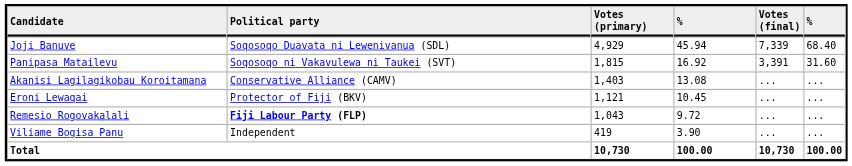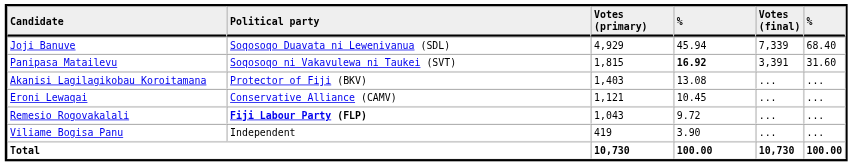Panipasa Matailevu | column 4: normal -> bold
Akanisi Lagilagikobau Koroitamana | Political party: Conservative Alliance (CAMV) -> Protector of Fiji (BKV)
Eroni Lewaqai | Political party: Protector of Fiji (BKV) -> Conservative Alliance (CAMV)
